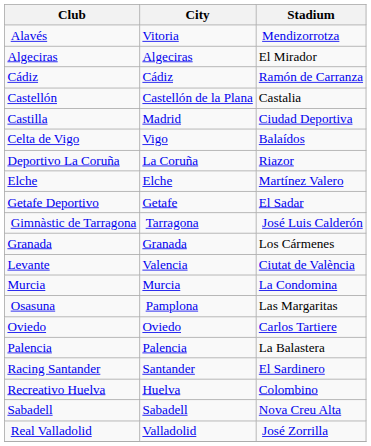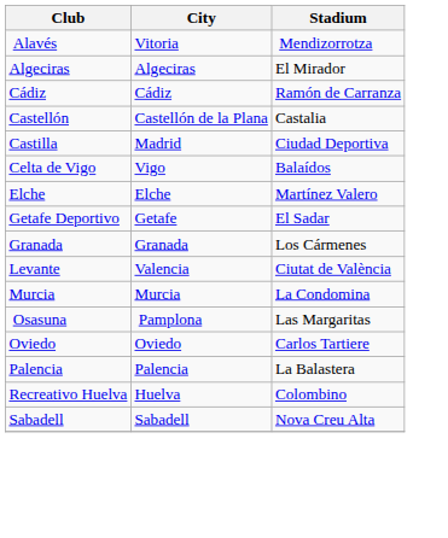- row: Deportivo La Coruña | La Coruña | Riazor
- row: Gimnàstic de Tarragona | Tarragona | José Luis Calderón
- row: Racing Santander | Santander | El Sardinero
- row: Real Valladolid | Valladolid | José Zorrilla
